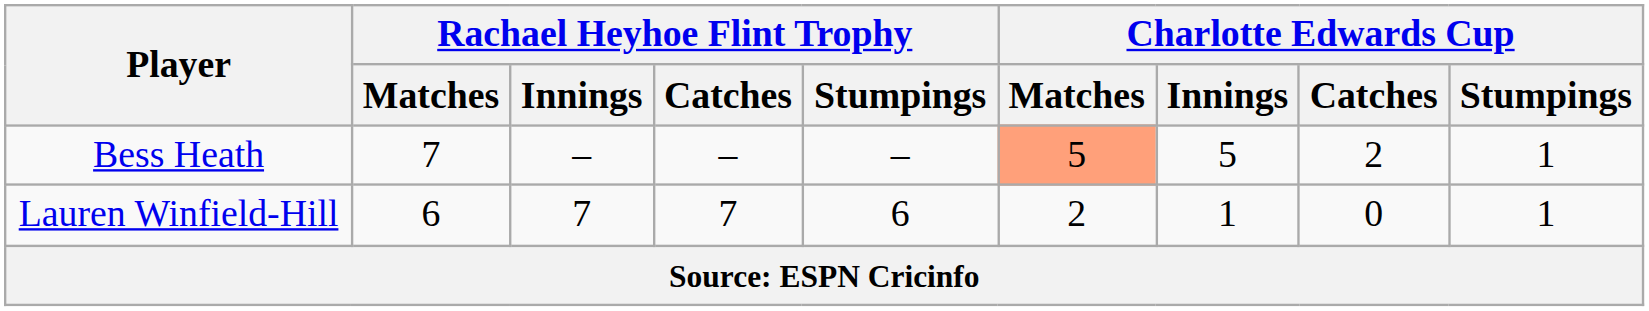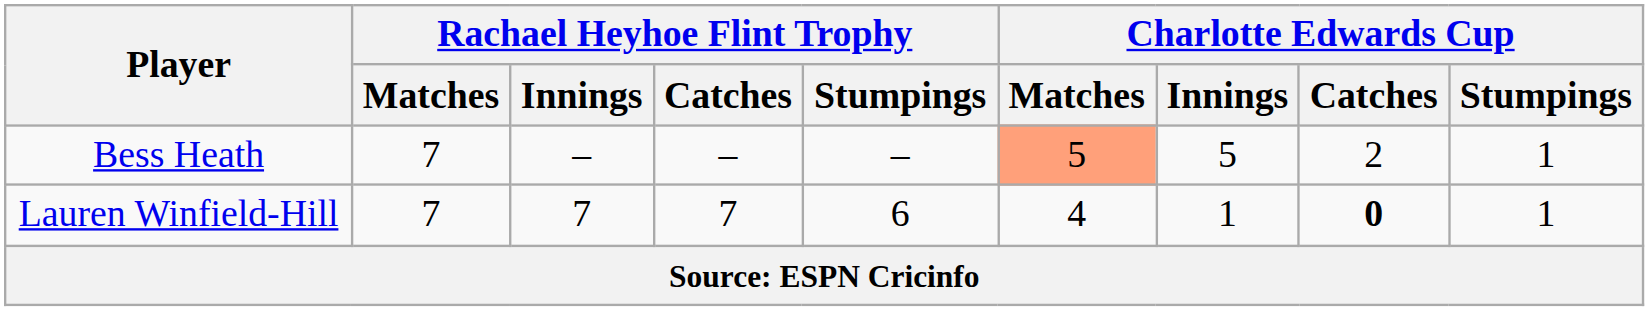Lauren Winfield-Hill | Rachael Heyhoe Flint Trophy / Matches: 6 -> 7
Lauren Winfield-Hill | Charlotte Edwards Cup / Matches: 2 -> 4
Lauren Winfield-Hill | Charlotte Edwards Cup / Catches: normal -> bold
